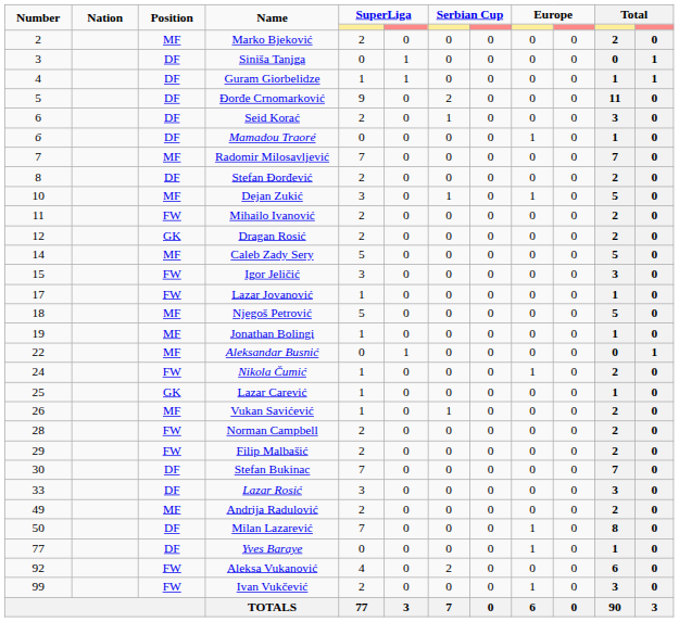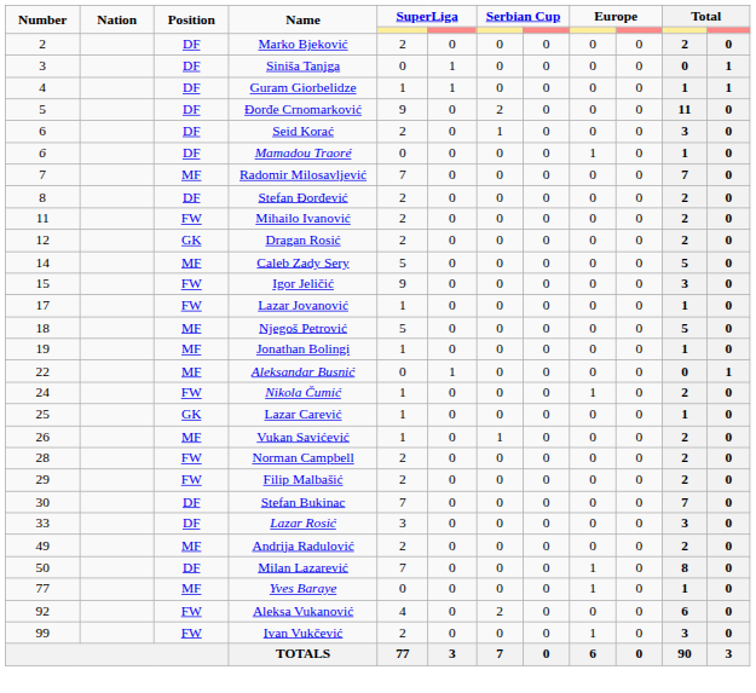Marko Bjeković | Position: MF -> DF
- row: 10 | MF | Dejan Zukić | 3 | 0 | 1 | 0 | 1 | 0 | 5 | 0
Igor Jeličić | column 5: 3 -> 9
Yves Baraye | Position: DF -> MF
